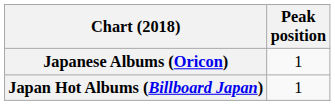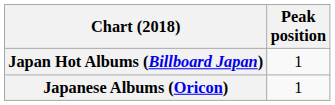rows swapped: Japan Hot Albums (Billboard Japan) <-> Japanese Albums (Oricon)
